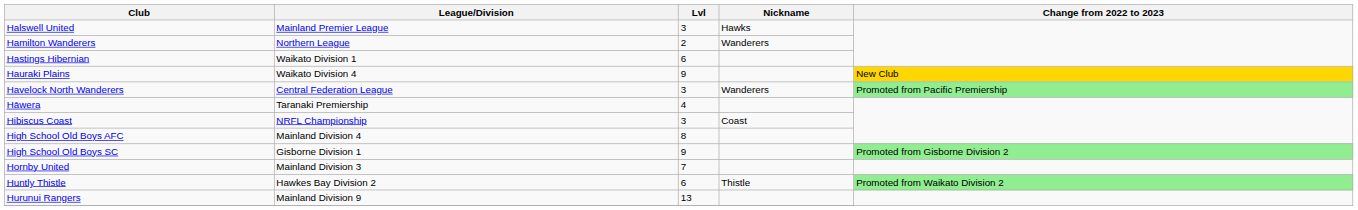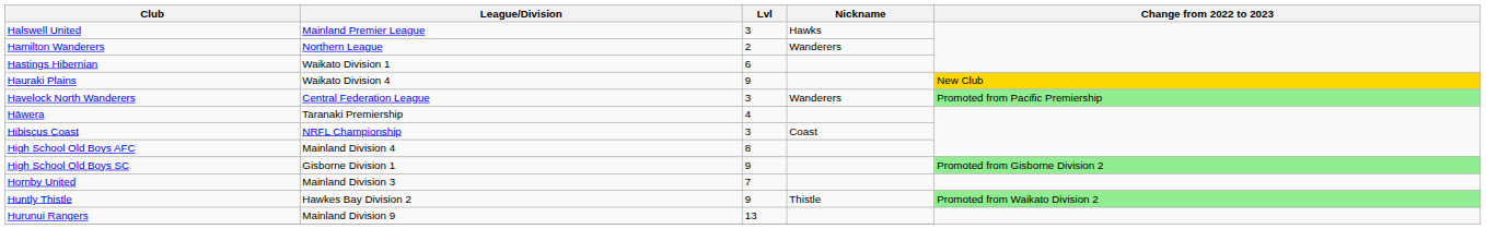Huntly Thistle | Lvl: 6 -> 9
